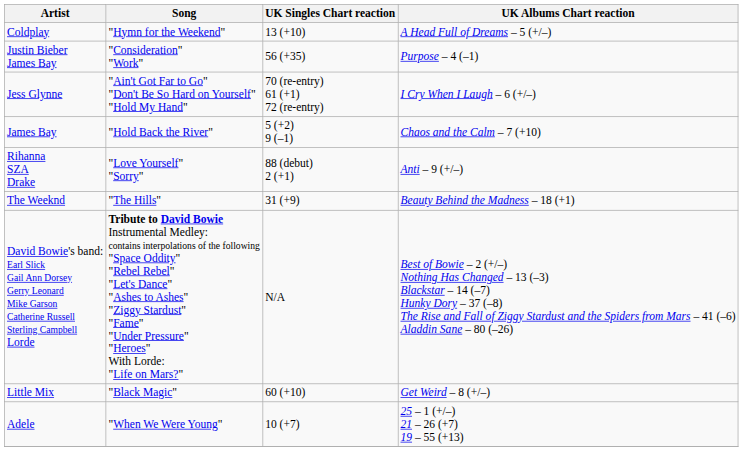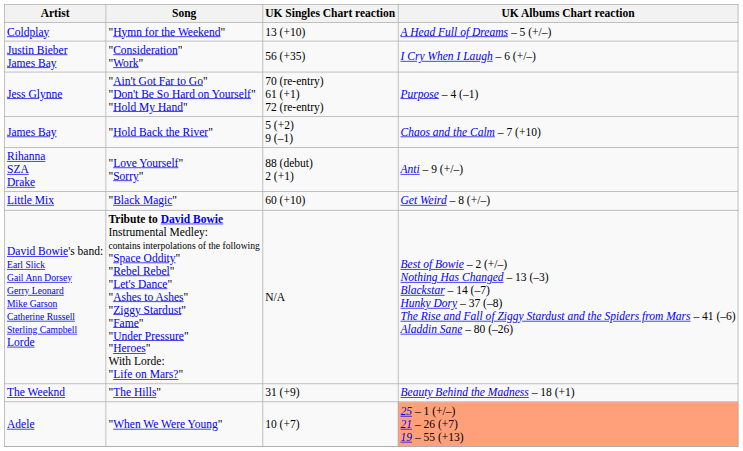Justin Bieber James Bay | UK Albums Chart reaction: Purpose – 4 (–1) -> I Cry When I Laugh – 6 (+/–)
Jess Glynne | UK Albums Chart reaction: I Cry When I Laugh – 6 (+/–) -> Purpose – 4 (–1)
rows swapped: Little Mix <-> The Weeknd
Adele | UK Albums Chart reaction: no background -> lightsalmon background
